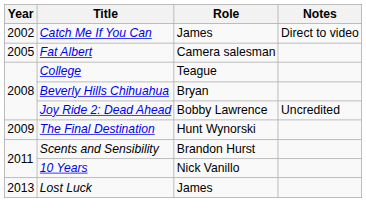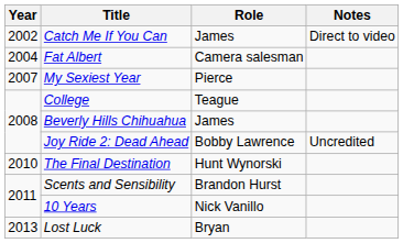Fat Albert | Year: 2005 -> 2004
+ row: 2007 | My Sexiest Year | Pierce
Beverly Hills Chihuahua | Role: Bryan -> James
The Final Destination | Year: 2009 -> 2010
Lost Luck | Role: James -> Bryan
